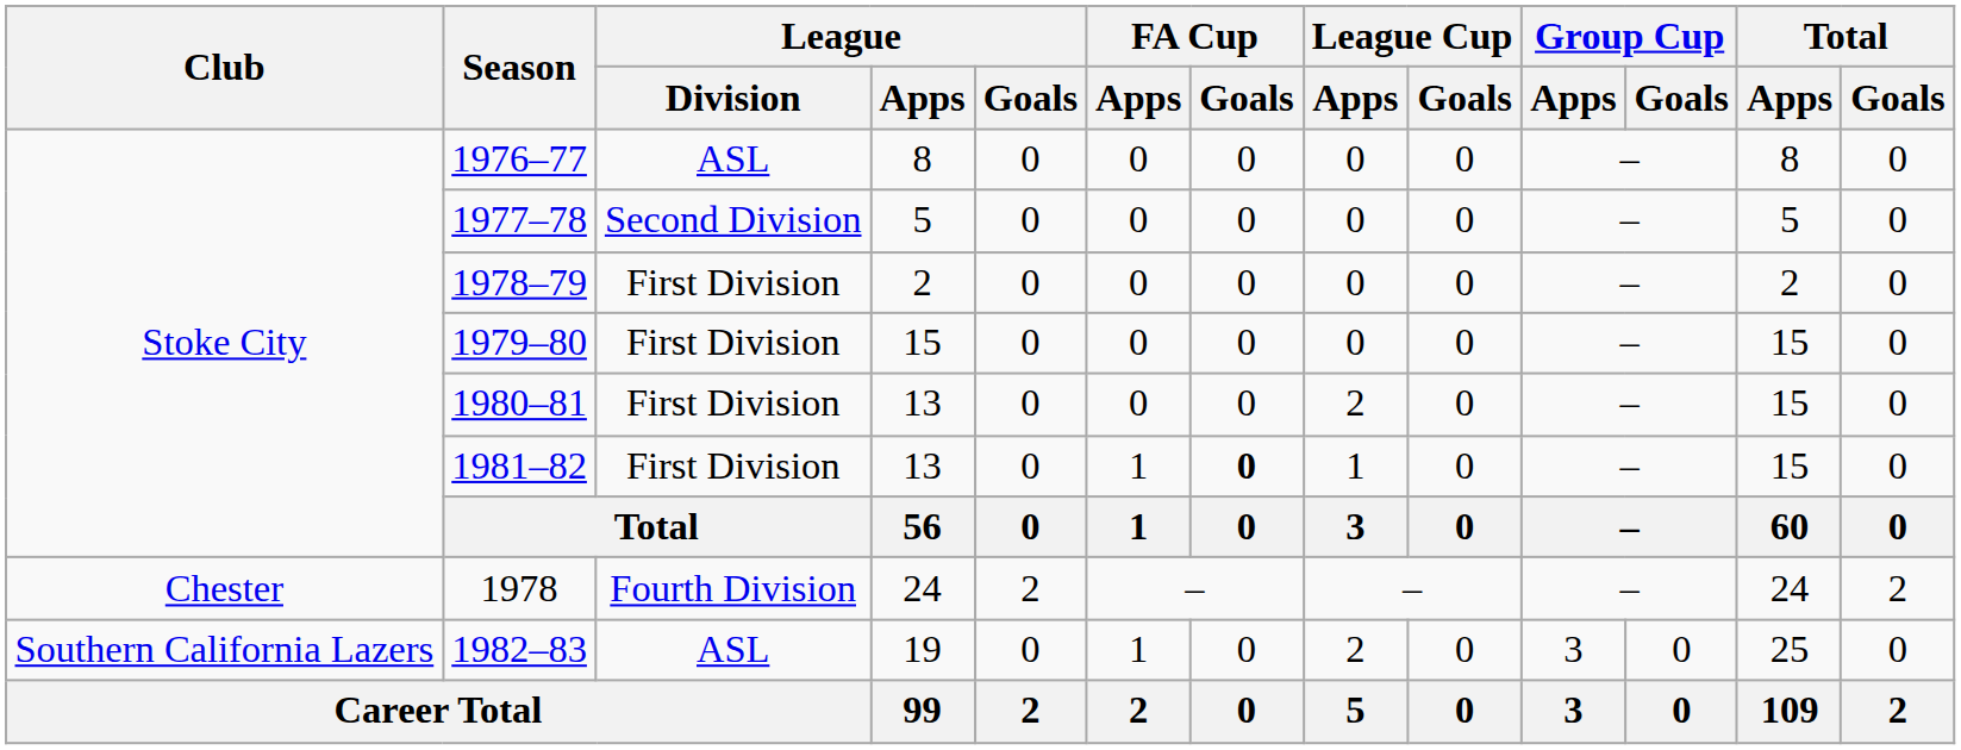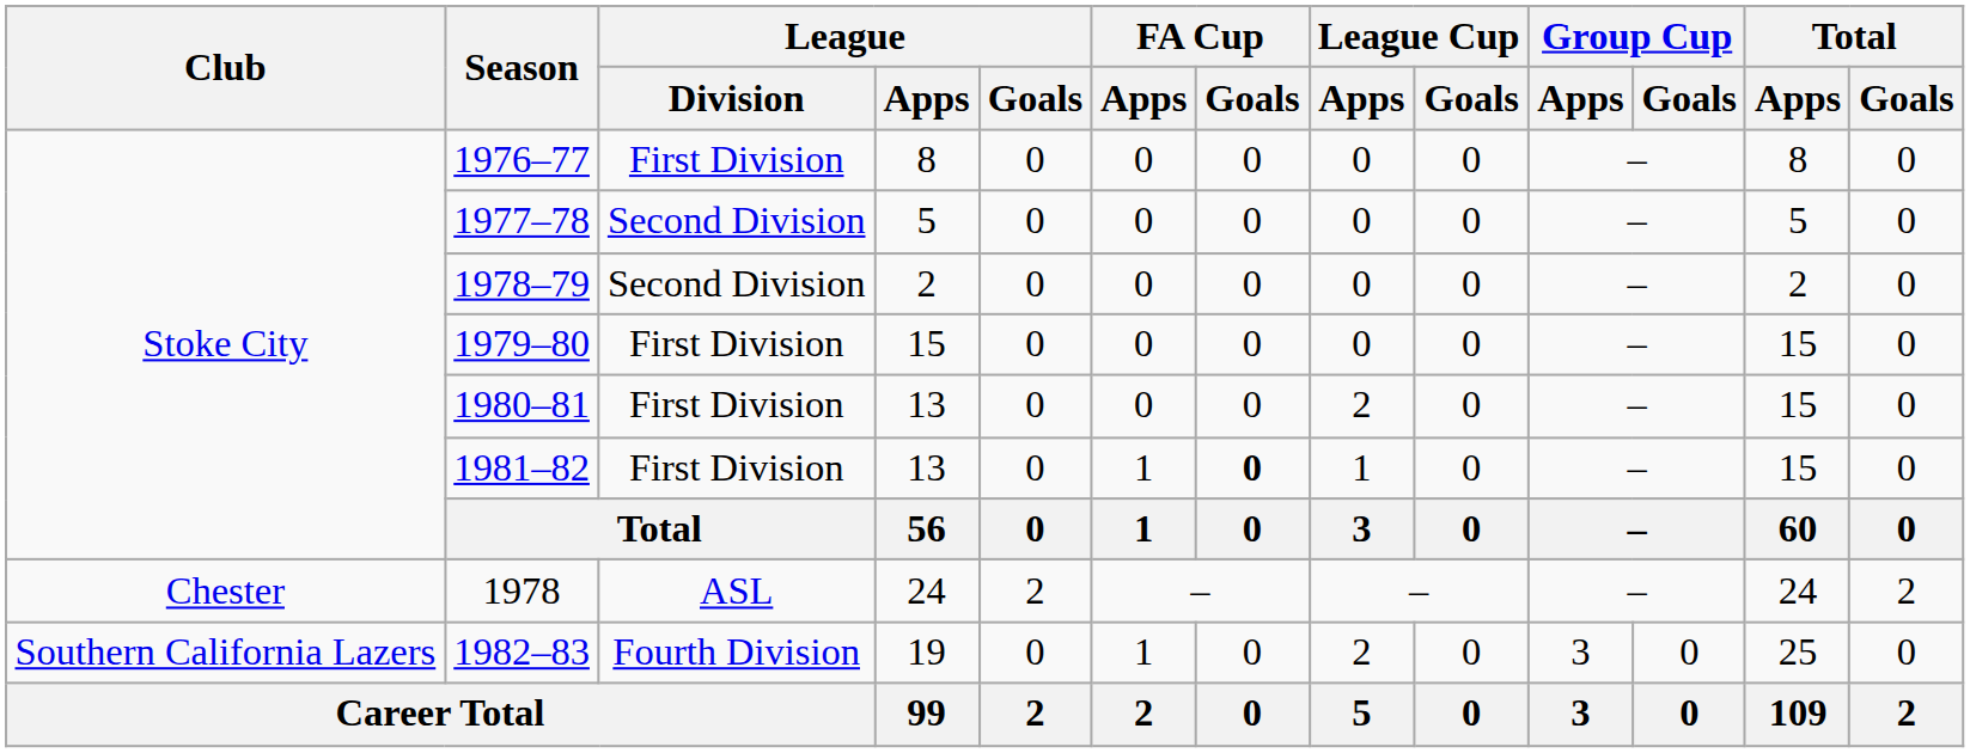1976–77 | League / Division: ASL -> First Division
1978–79 | League / Division: First Division -> Second Division
1978 | League / Division: Fourth Division -> ASL
1982–83 | League / Division: ASL -> Fourth Division
